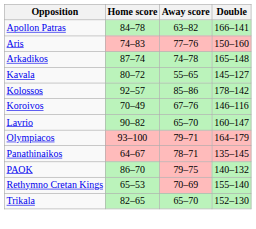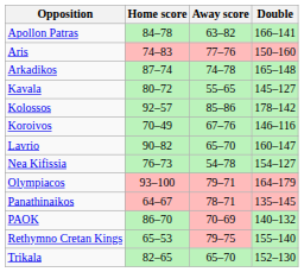+ row: Nea Kifissia | 76–73 | 54–78 | 154–127
PAOK | Away score: 79–75 -> 70–69
Rethymno Cretan Kings | Away score: 70–69 -> 79–75
